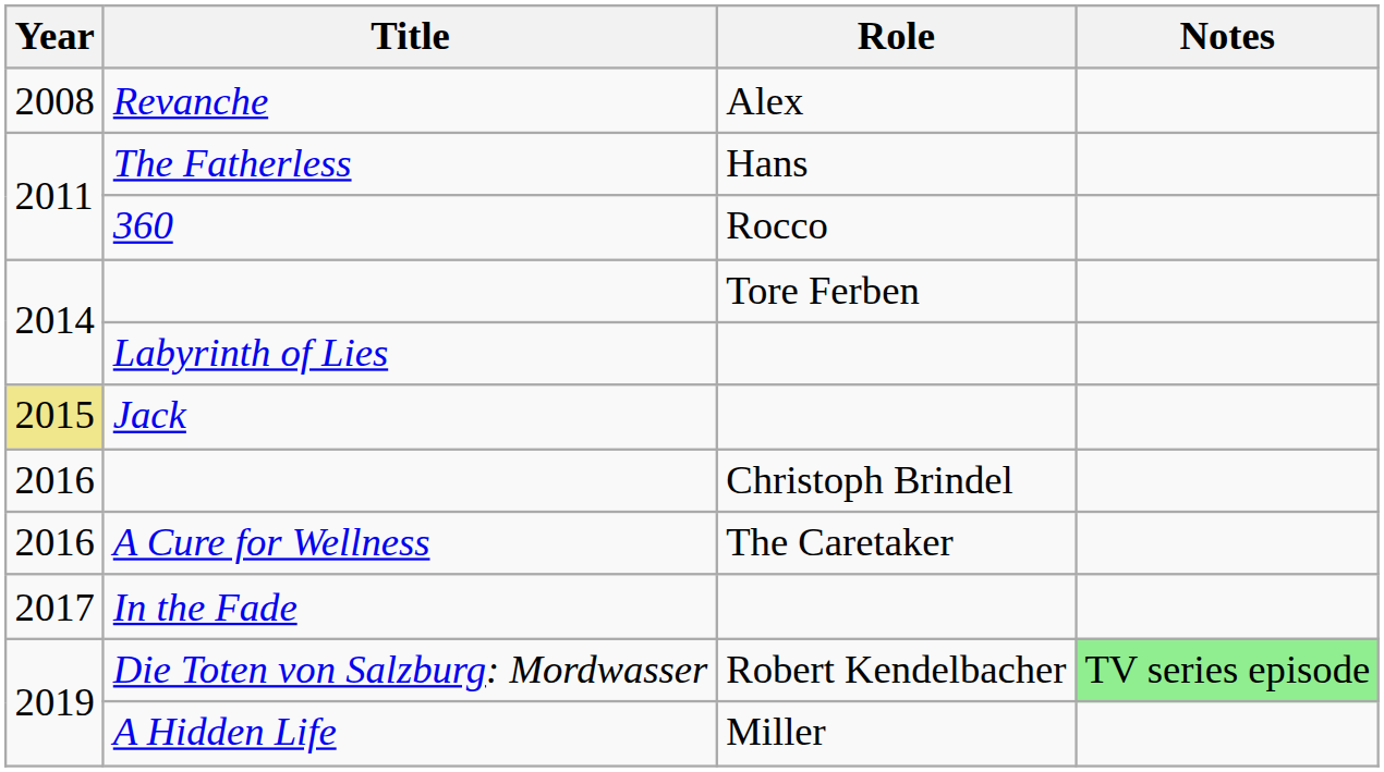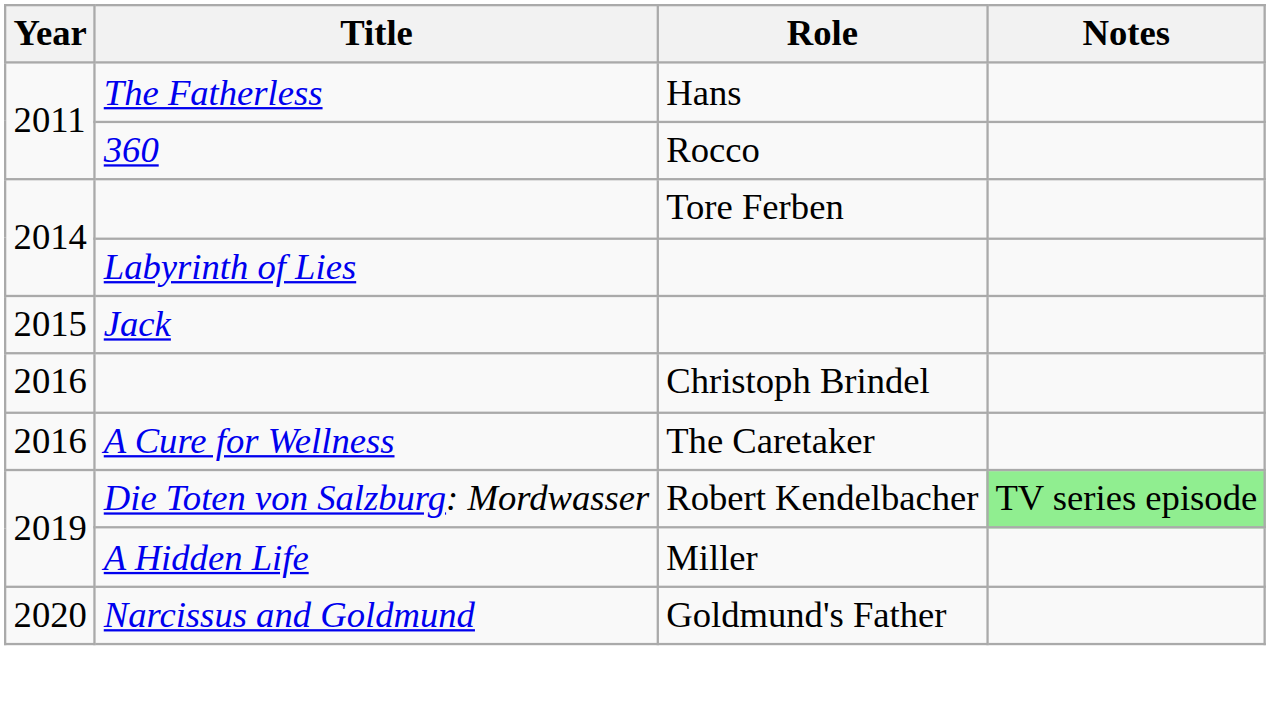- row: 2008 | Revanche | Alex
Jack | Year: khaki background -> no background
- row: 2017 | In the Fade
+ row: 2020 | Narcissus and Goldmund | Goldmund's Father
